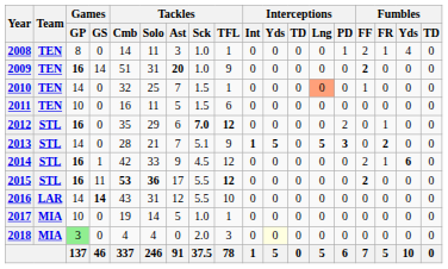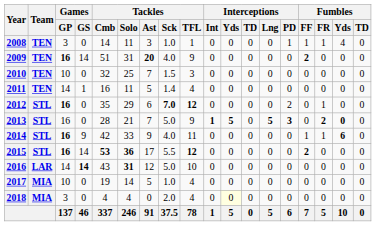2008 | Games / GP: 8 -> 3
2008 | Fumbles / FF: 2 -> 1
2009 | Tackles / Sck: 1.0 -> 4.0
2010 | Games / GP: 14 -> 10
2010 | Tackles / TFL: 1 -> 3
2010 | Interceptions / Lng: lightsalmon background -> no background
2010 | Fumbles / FF: 1 -> 0
2011 | Games / GP: 10 -> 14
2011 | Games / GS: 0 -> 1
2011 | Tackles / Sck: 1.5 -> 1.4
2011 | Tackles / TFL: 6 -> 4
2013 | Games / GP: 14 -> 16
2013 | Tackles / Sck: 5.1 -> 5.0
2013 | Fumbles / Yds: normal -> bold
2014 | Games / GS: 1 -> 9
2014 | Tackles / Sck: 4.5 -> 4.0
2014 | Tackles / TFL: 12 -> 11
2014 | Fumbles / FF: 2 -> 1
2015 | Games / GS: 11 -> 14
2016 | Tackles / Solo: normal -> bold
2016 | Tackles / Sck: 5.5 -> 5.0
2017 | Tackles / TFL: 1 -> 4
2018 | Games / GP: lightgreen background -> no background
2018 | Tackles / TFL: 3 -> 4
